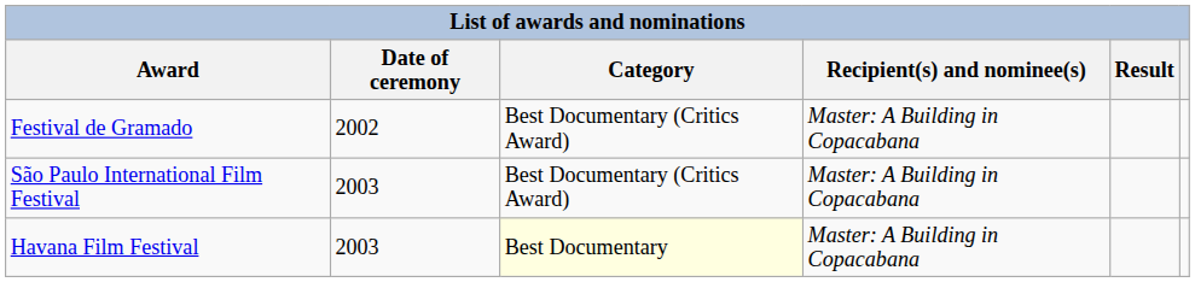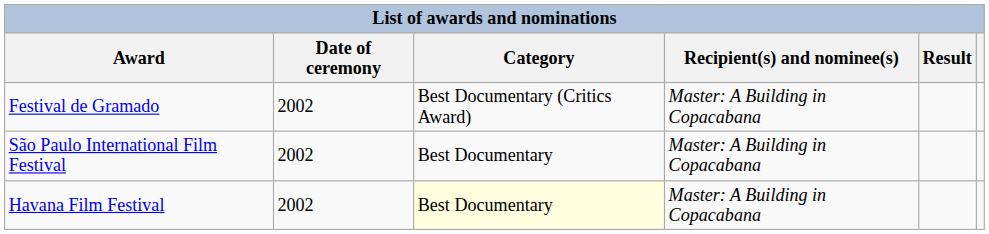São Paulo International Film Festival | Date of ceremony: 2003 -> 2002
São Paulo International Film Festival | Category: Best Documentary (Critics Award) -> Best Documentary
Havana Film Festival | Date of ceremony: 2003 -> 2002
